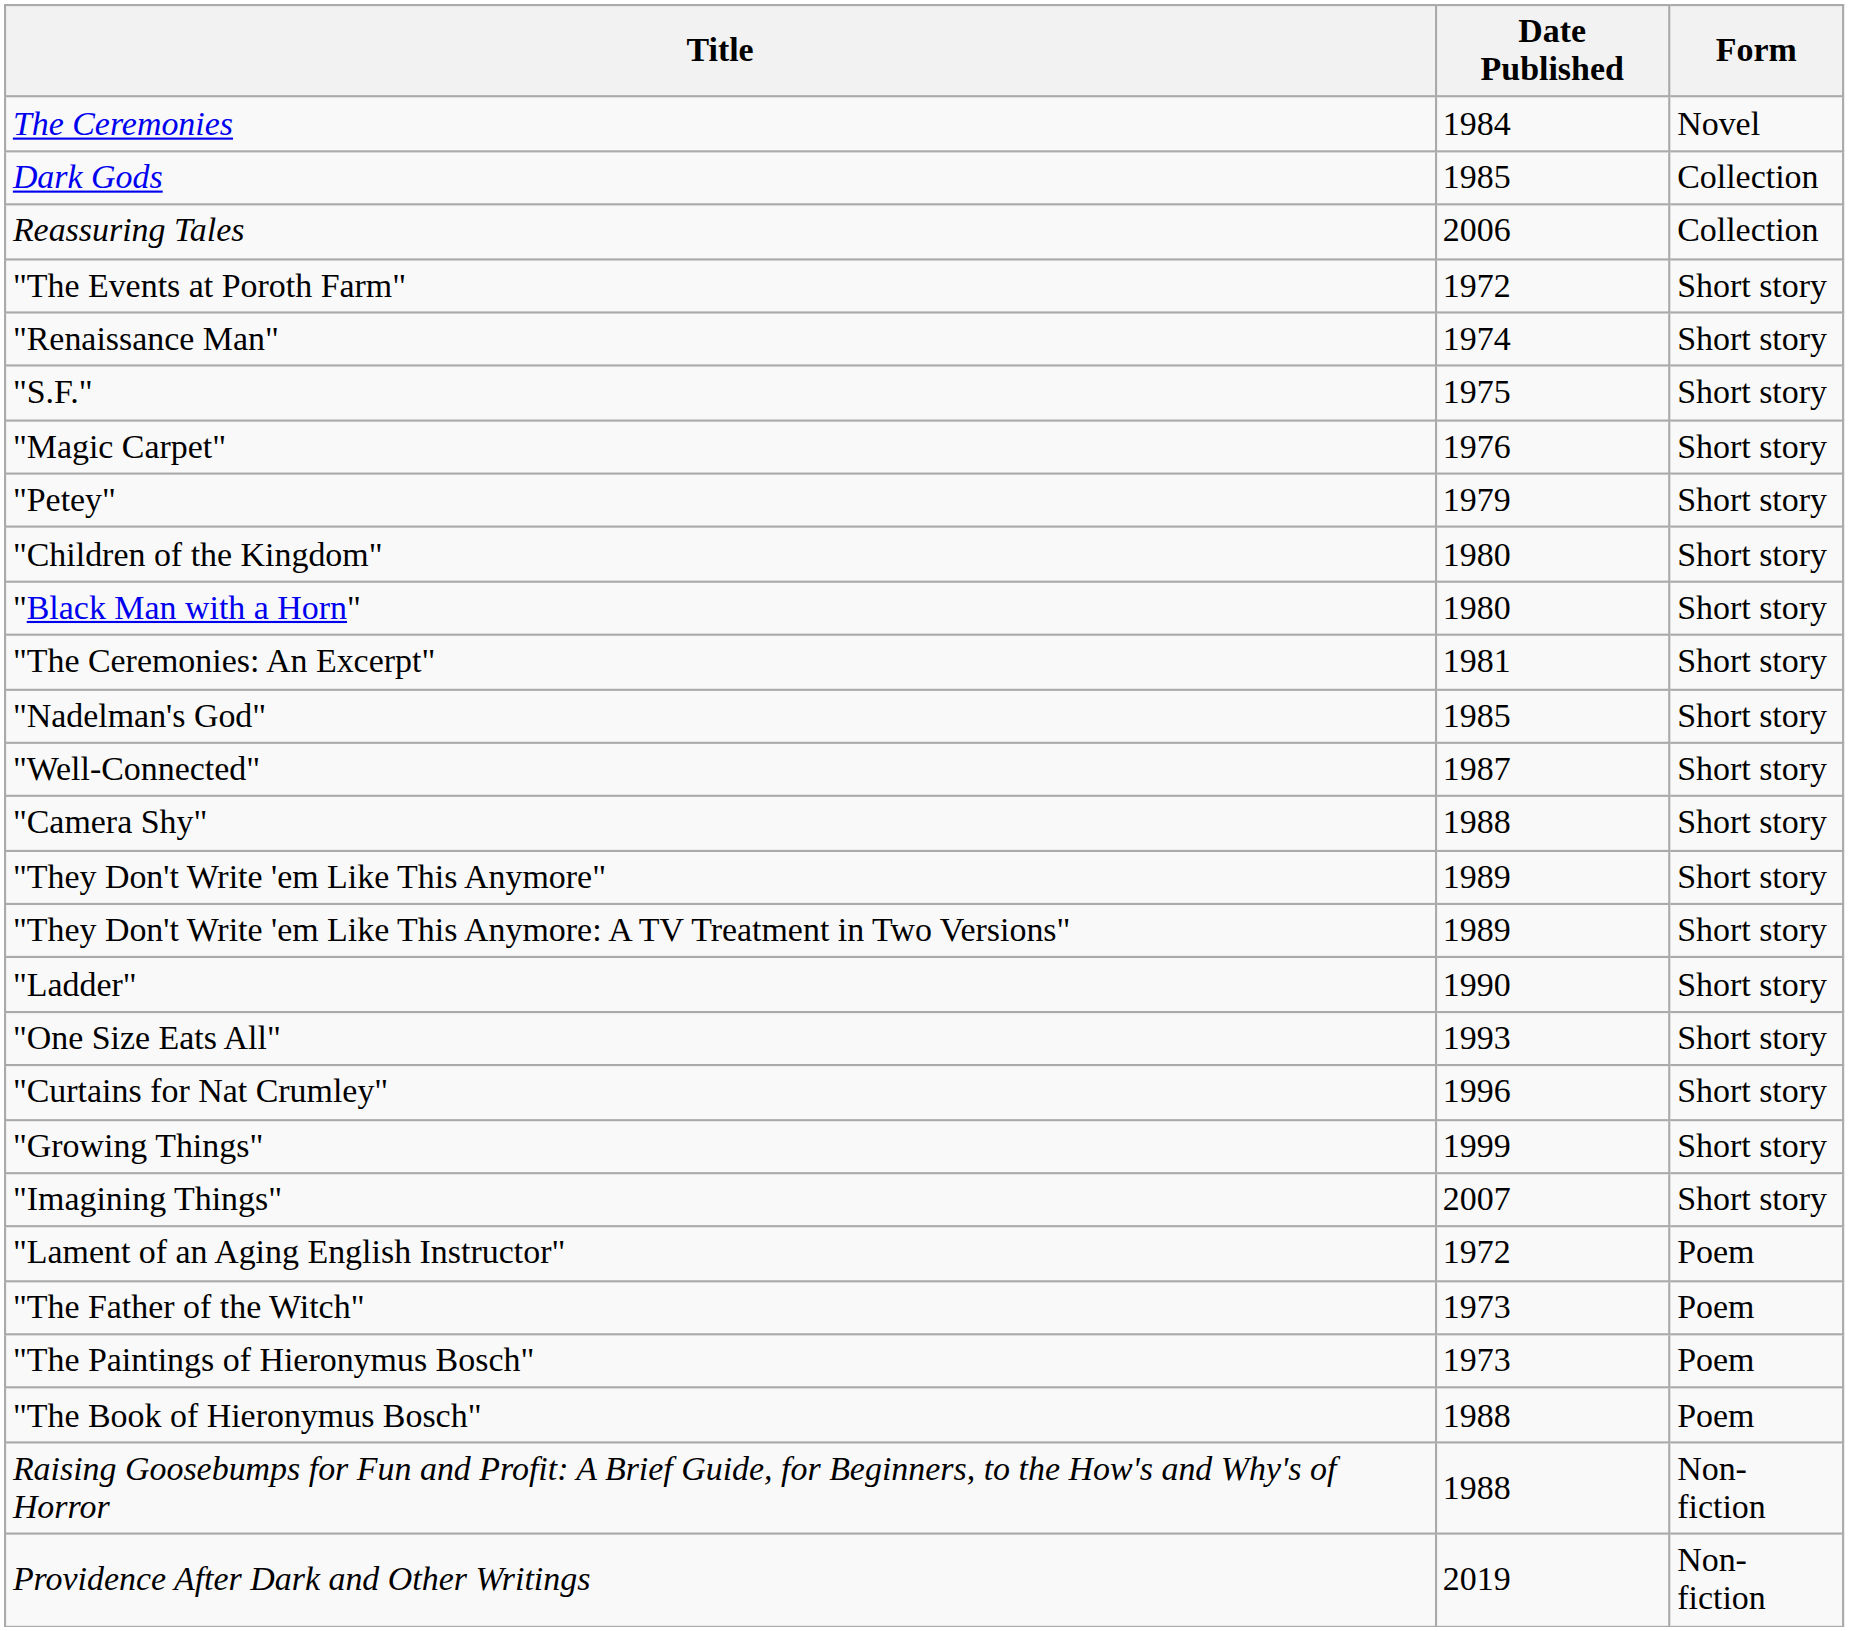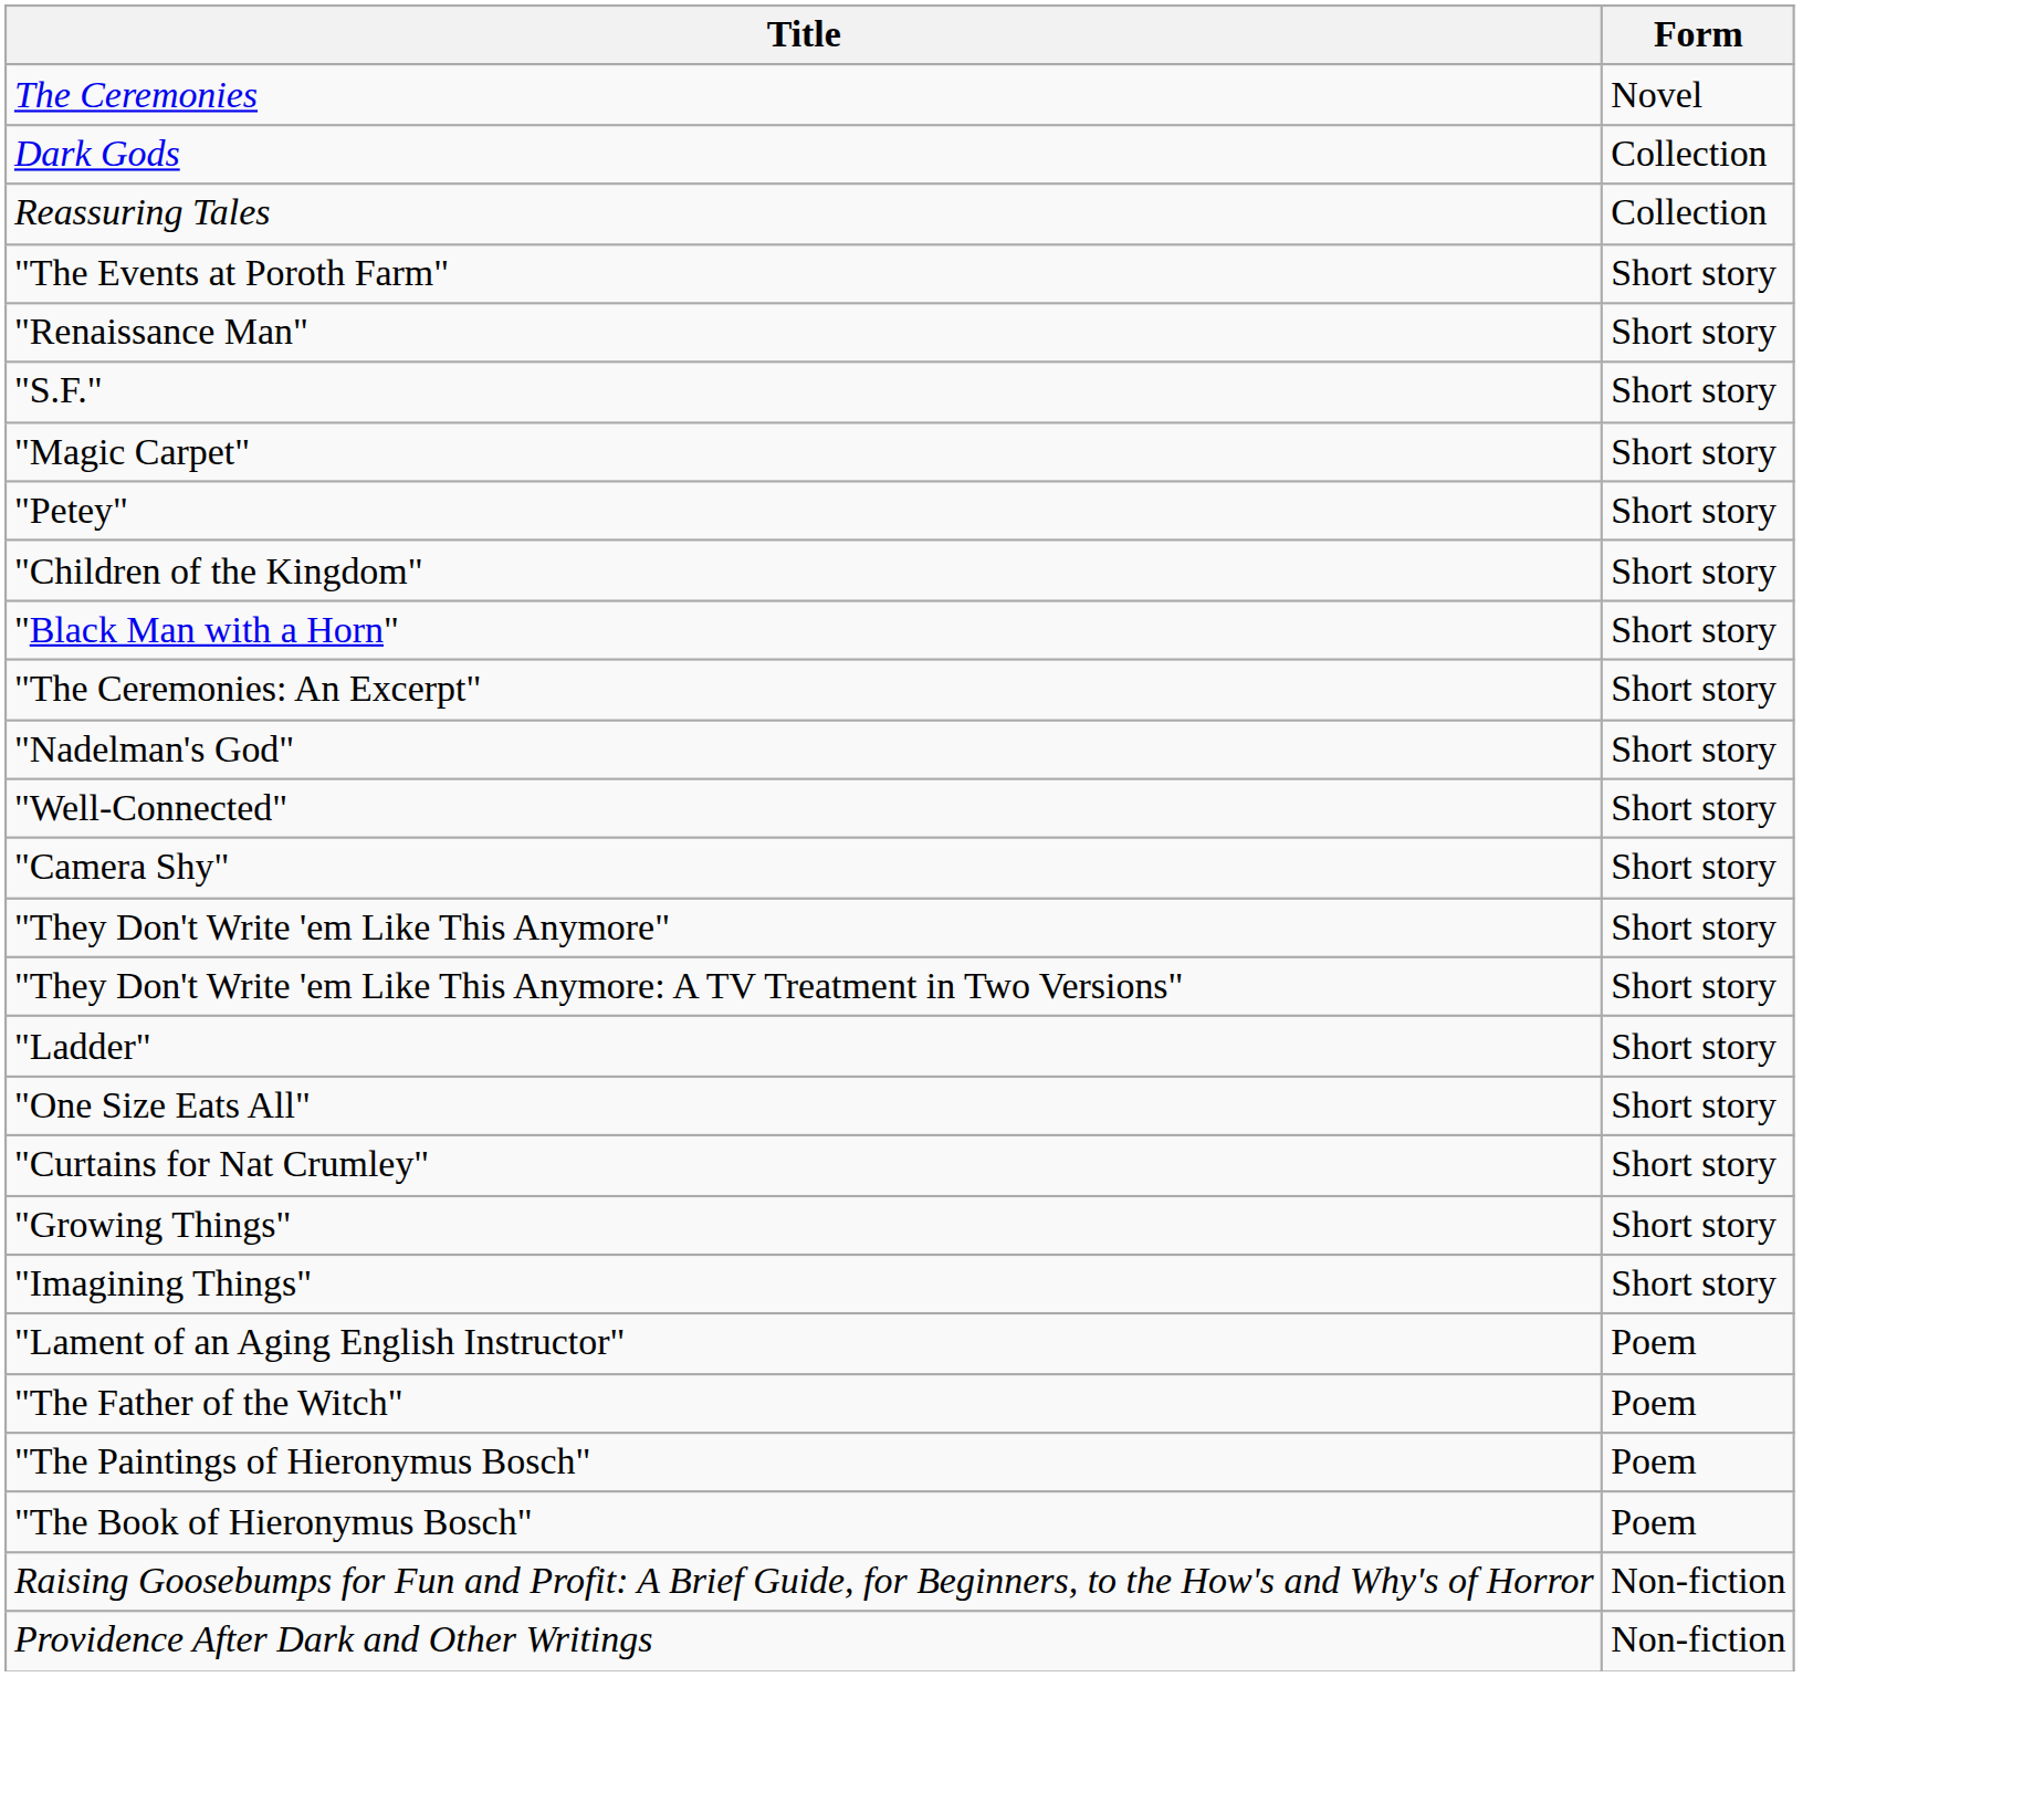- column: Date Published | 1984 | 1985 | 2006 | 1972 | 1974 | 1975 | 1976 | 1979 | 1980 | 1980 | 1981 | 1985 | 1987 | 1988 | 1989 | 1989 | 1990 | 1993 | 1996 | 1999 | 2007 | 1972 | 1973 | 1973 | 1988 | 1988 | 2019
